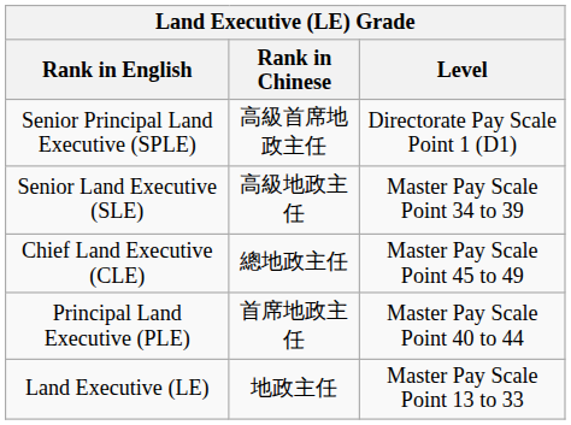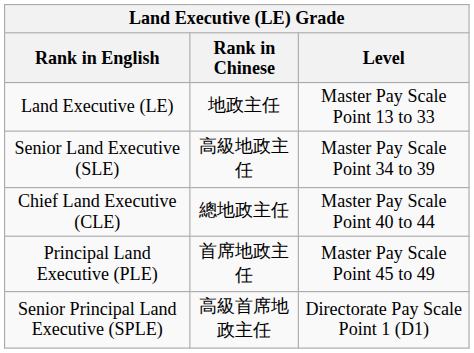rows swapped: Land Executive (LE) <-> Senior Principal Land Executive (SPLE)
Chief Land Executive (CLE) | Level: Master Pay Scale Point 45 to 49 -> Master Pay Scale Point 40 to 44
Principal Land Executive (PLE) | Level: Master Pay Scale Point 40 to 44 -> Master Pay Scale Point 45 to 49
